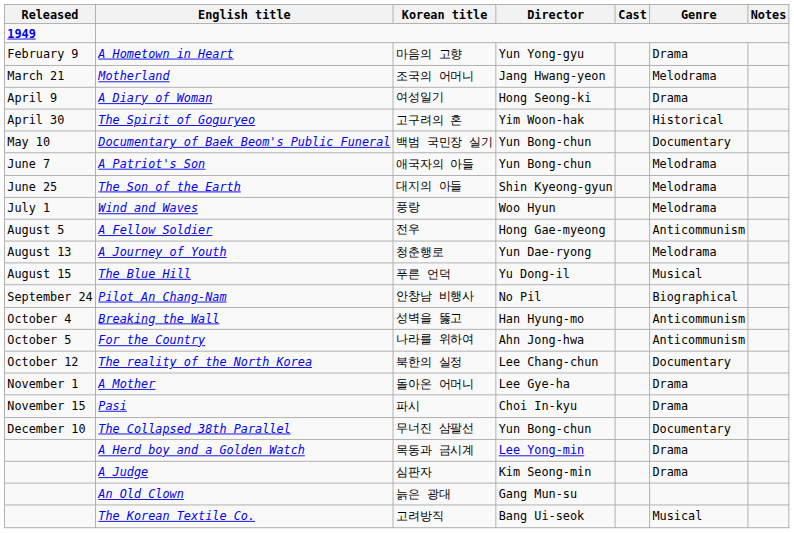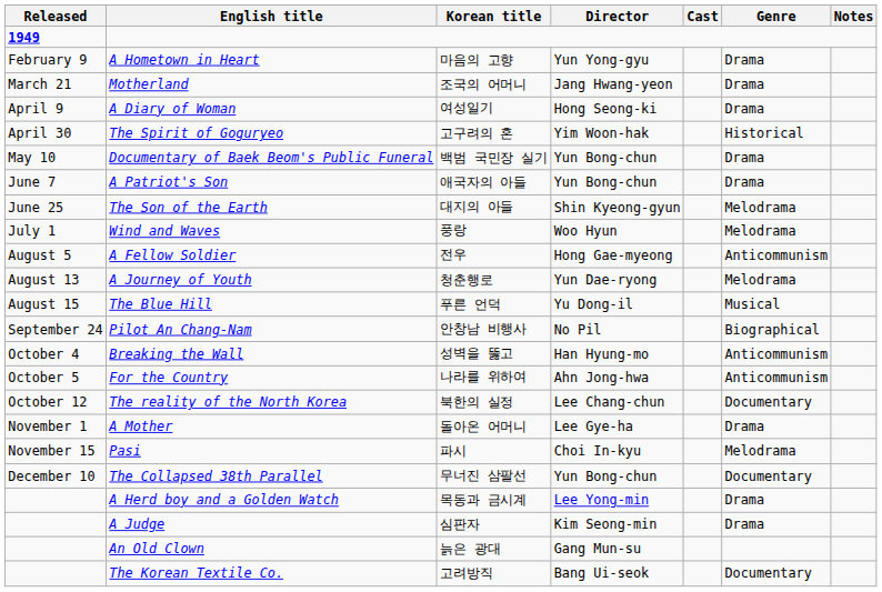Motherland | Genre: Melodrama -> Drama
Documentary of Baek Beom's Public Funeral | Genre: Documentary -> Drama
A Patriot's Son | Genre: Melodrama -> Drama
Pasi | Genre: Drama -> Melodrama
The Korean Textile Co. | Genre: Musical -> Documentary
